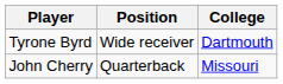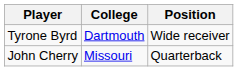columns swapped: Position <-> College
